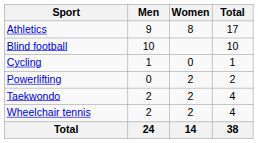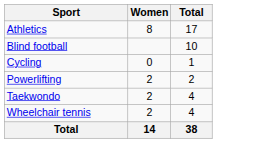- column: Men | 9 | 10 | 1 | 0 | 2 | 2 | 24
